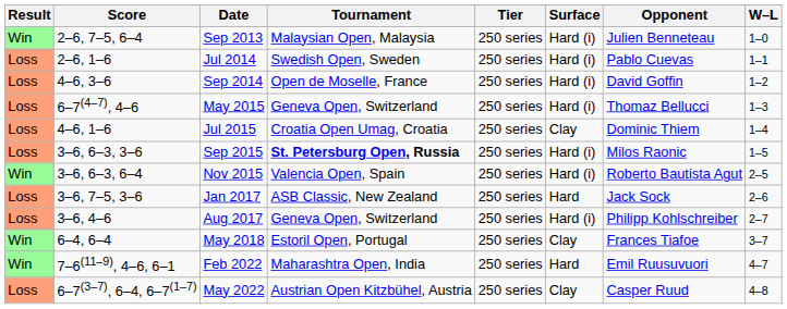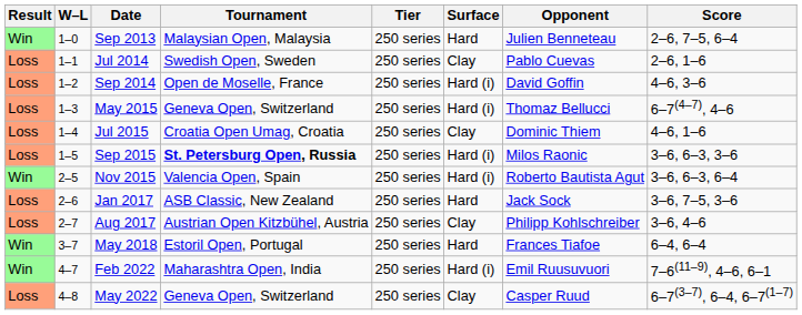columns swapped: W–L <-> Score
Sep 2013 | Surface: Hard (i) -> Hard
Jul 2014 | Surface: Hard (i) -> Clay
Aug 2017 | Tournament: Geneva Open, Switzerland -> Austrian Open Kitzbühel, Austria
Aug 2017 | Surface: Hard (i) -> Clay
May 2018 | Surface: Clay -> Hard
Feb 2022 | Surface: Hard -> Hard (i)
May 2022 | Tournament: Austrian Open Kitzbühel, Austria -> Geneva Open, Switzerland
